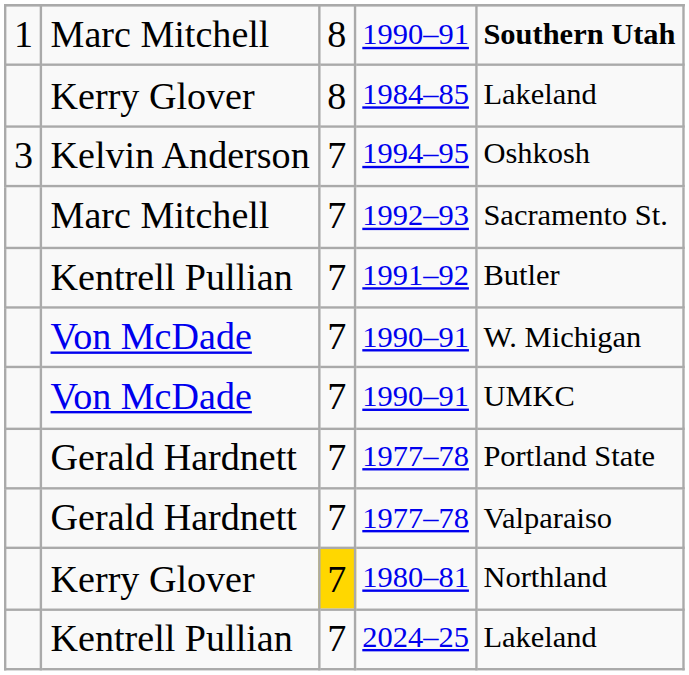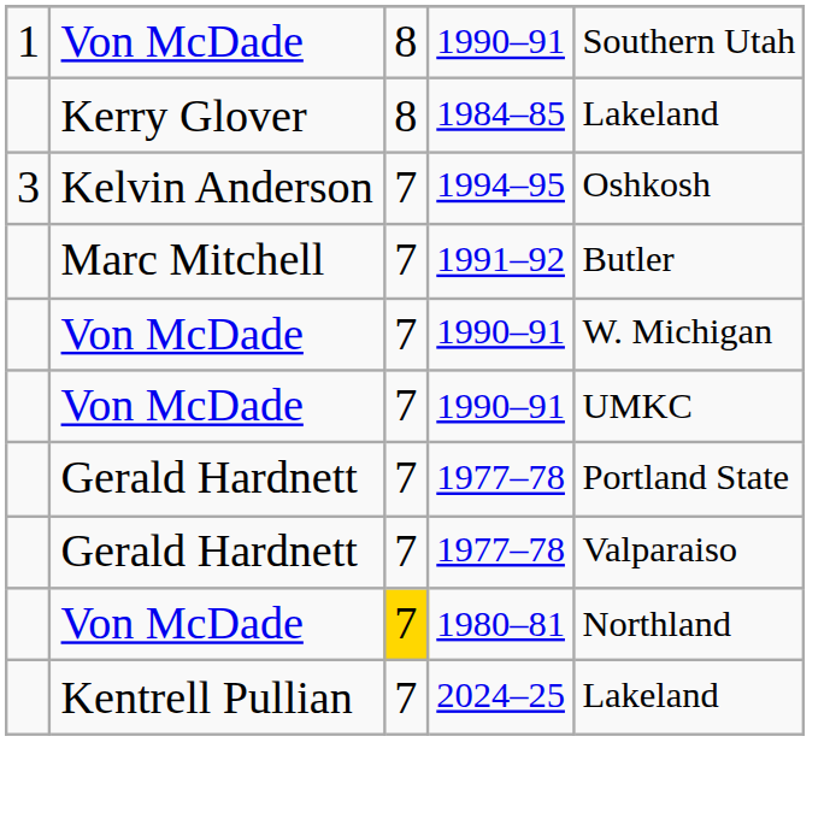1 / 1990–91 | column 2: Marc Mitchell -> Von McDade
1 / 1990–91 | column 5: bold -> normal
- row: Marc Mitchell | 7 | 1992–93 | Sacramento St.
1991–92 | column 2: Kentrell Pullian -> Marc Mitchell
1980–81 | column 2: Kerry Glover -> Von McDade
